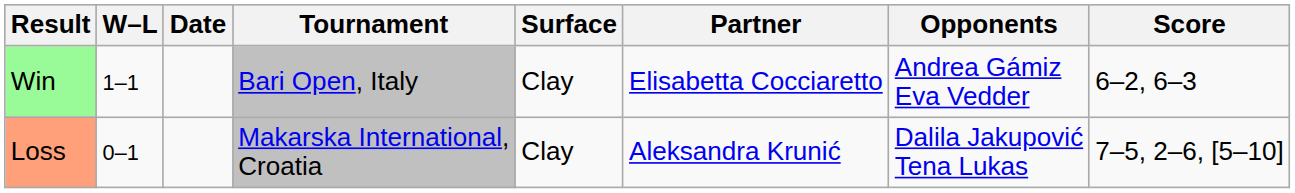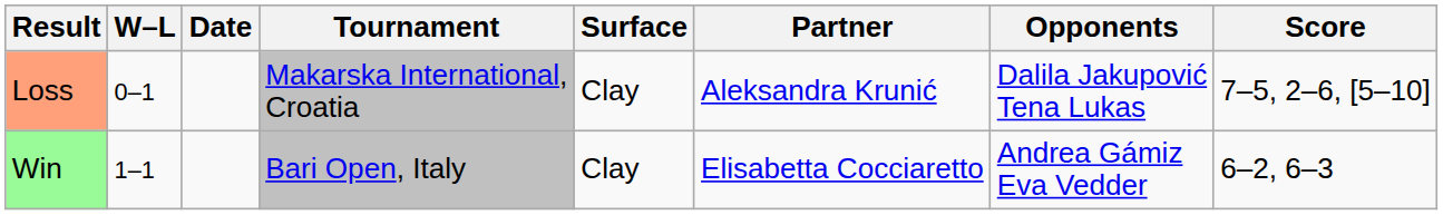rows swapped: Loss <-> Win
